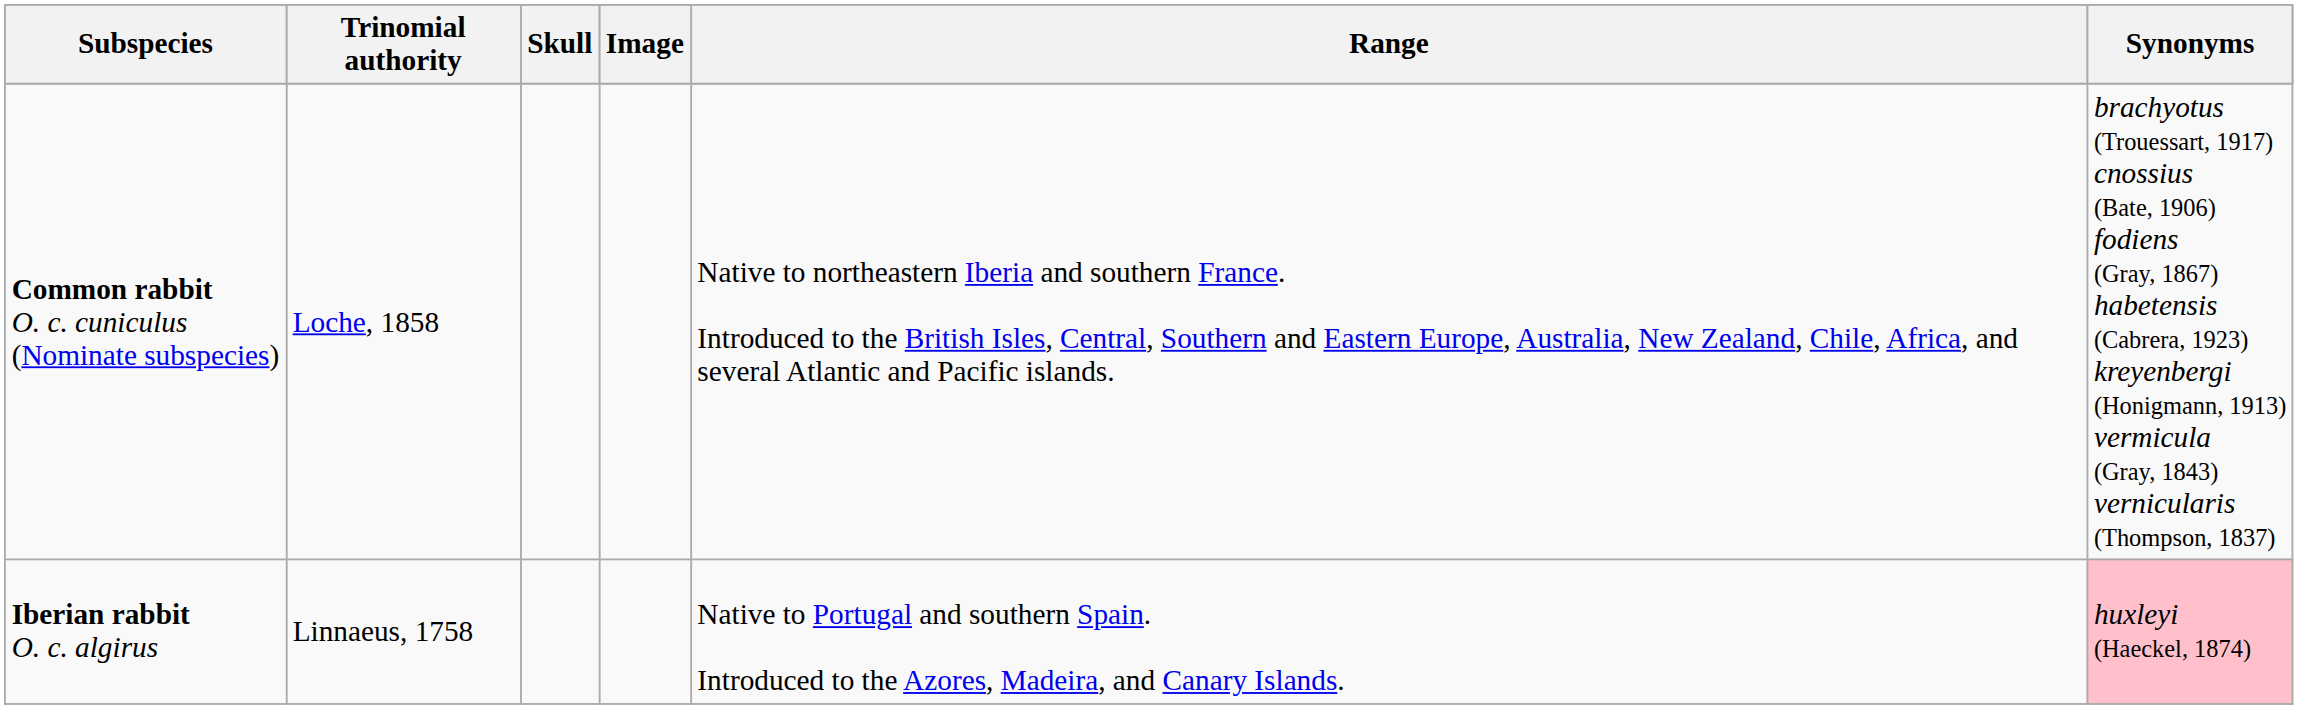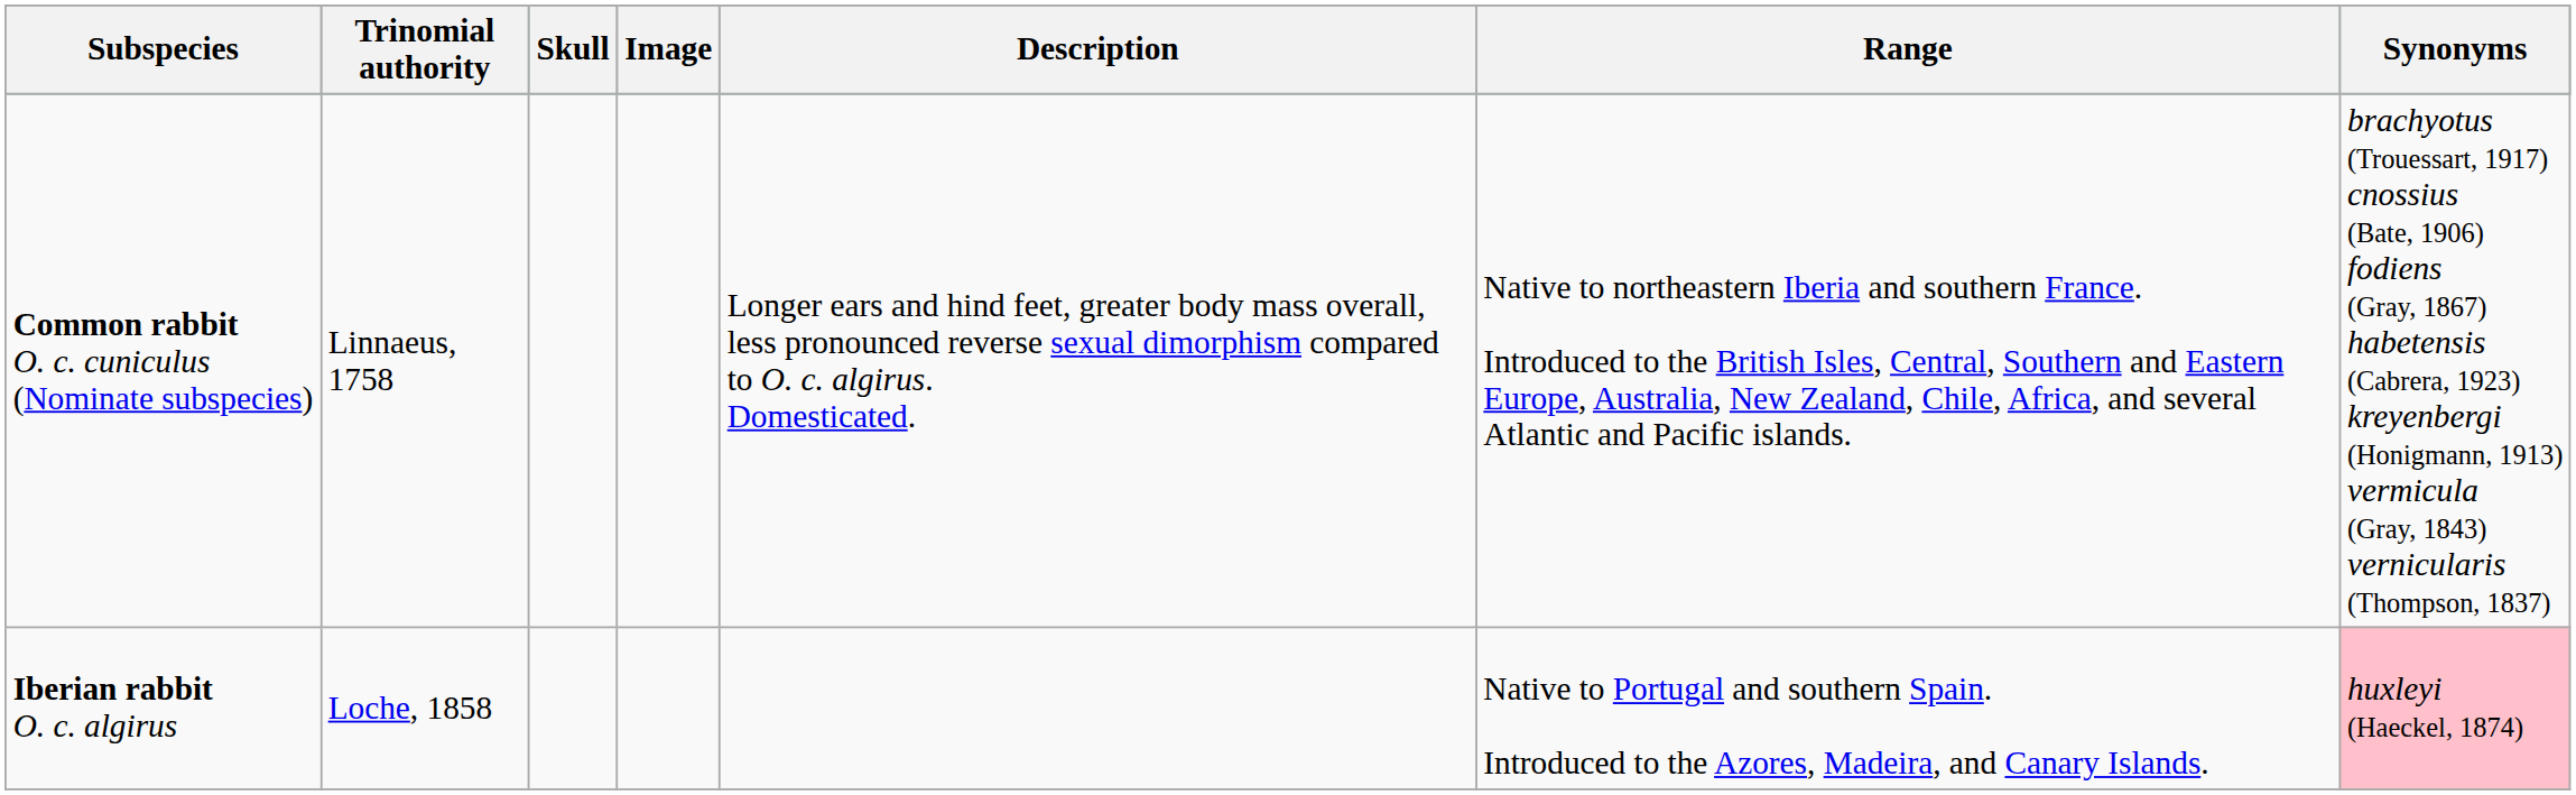+ column: Description | Longer ears and hind feet, greater body mass overall, less pronounced reverse sexual dimorphism compared to O. c. algirus. Domesticated.
Common rabbit O. c. cuniculus (Nominate subspecies) | Trinomial authority: Loche, 1858 -> Linnaeus, 1758
Iberian rabbit O. c. algirus | Trinomial authority: Linnaeus, 1758 -> Loche, 1858
